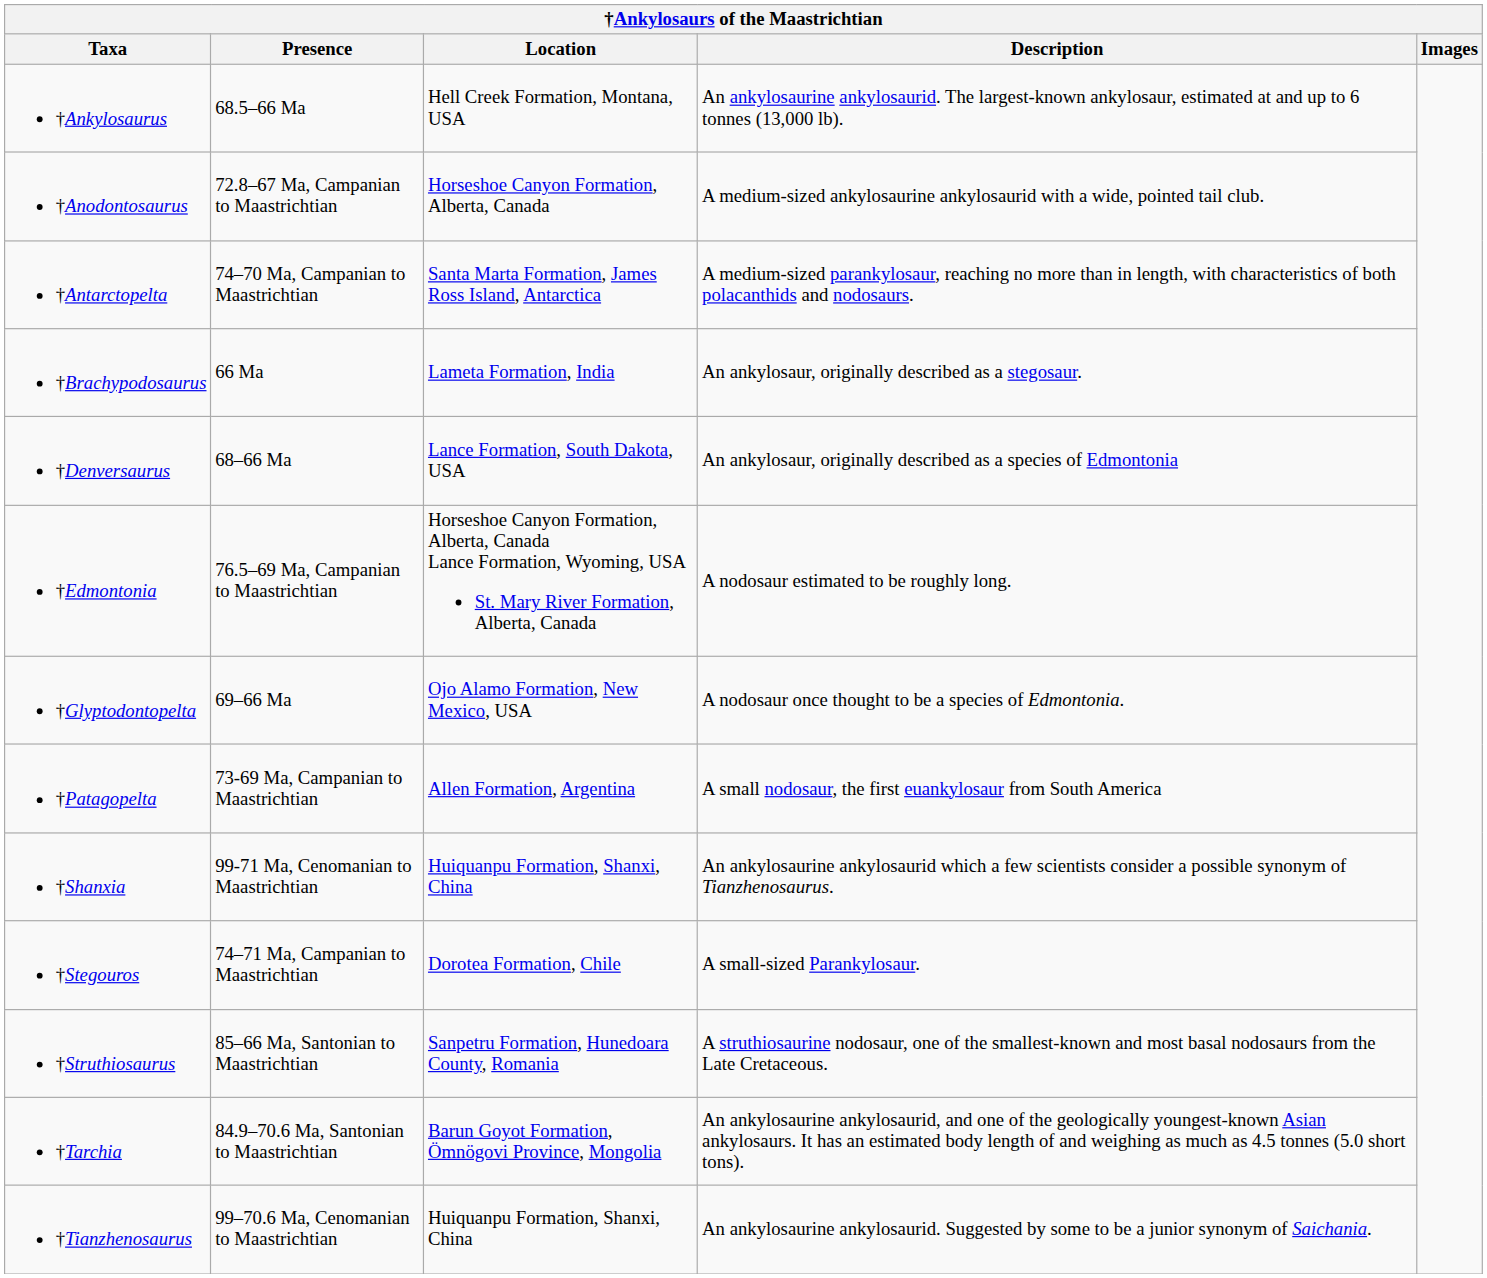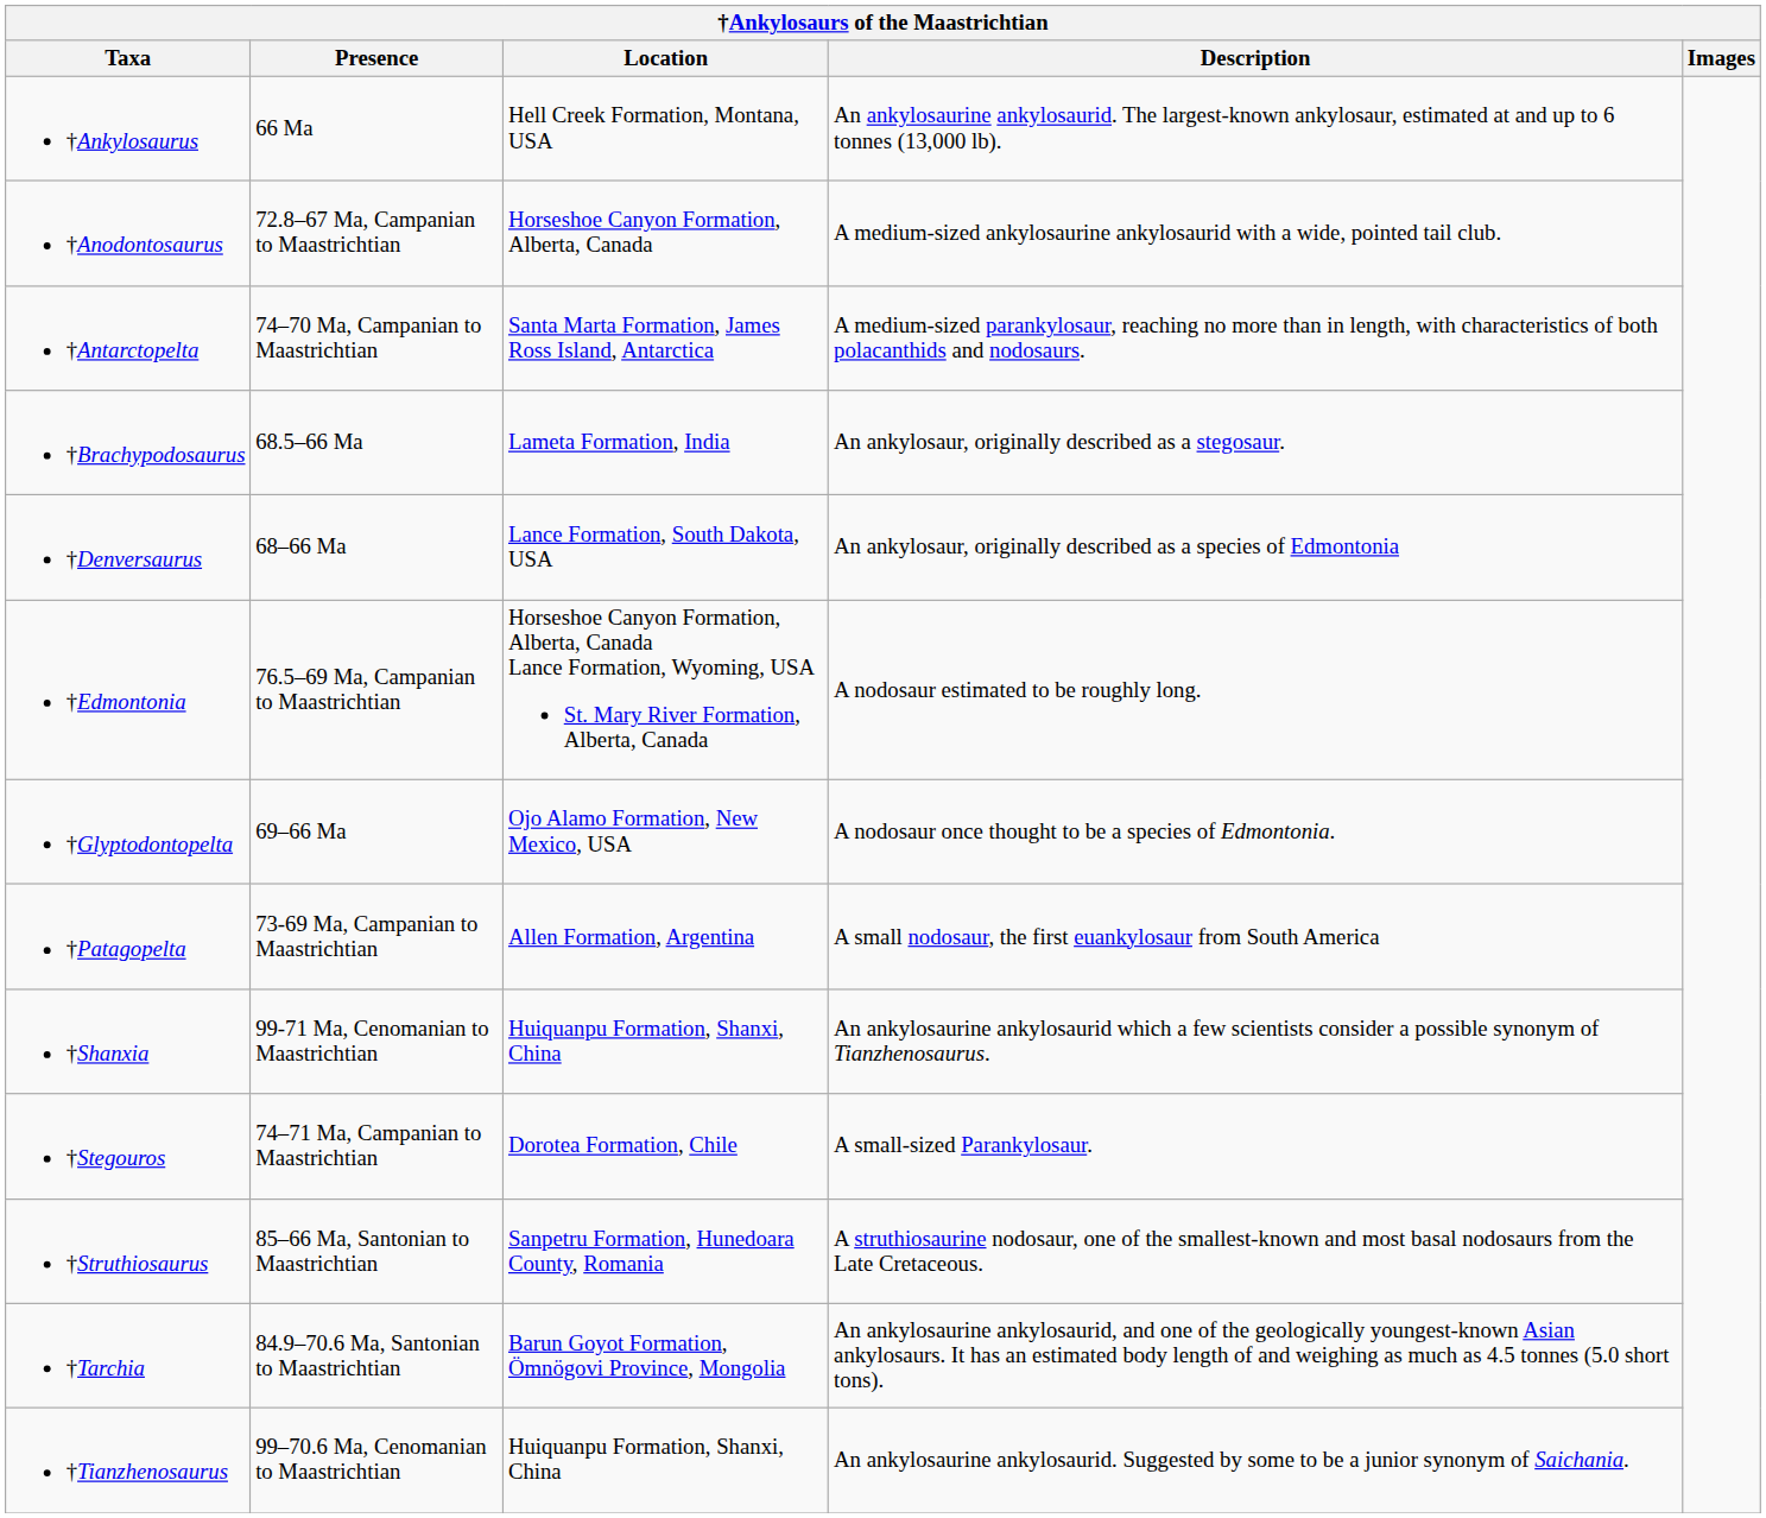†Ankylosaurus | Presence: 68.5–66 Ma -> 66 Ma
†Brachypodosaurus | Presence: 66 Ma -> 68.5–66 Ma
